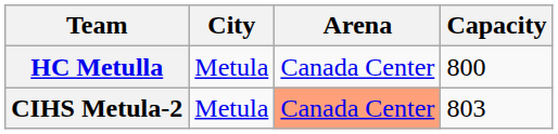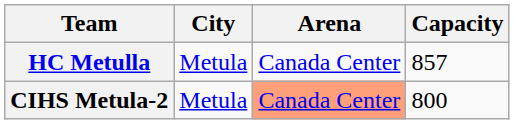HC Metulla | Capacity: 800 -> 857
CIHS Metula-2 | Capacity: 803 -> 800
